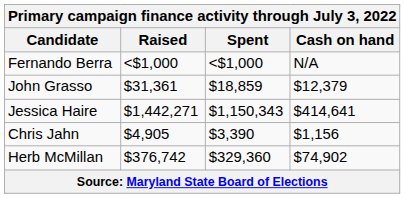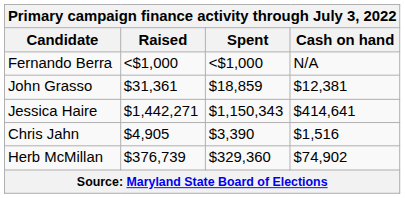John Grasso | Cash on hand: $12,379 -> $12,381
Chris Jahn | Cash on hand: $1,156 -> $1,516
Herb McMillan | Raised: $376,742 -> $376,739
